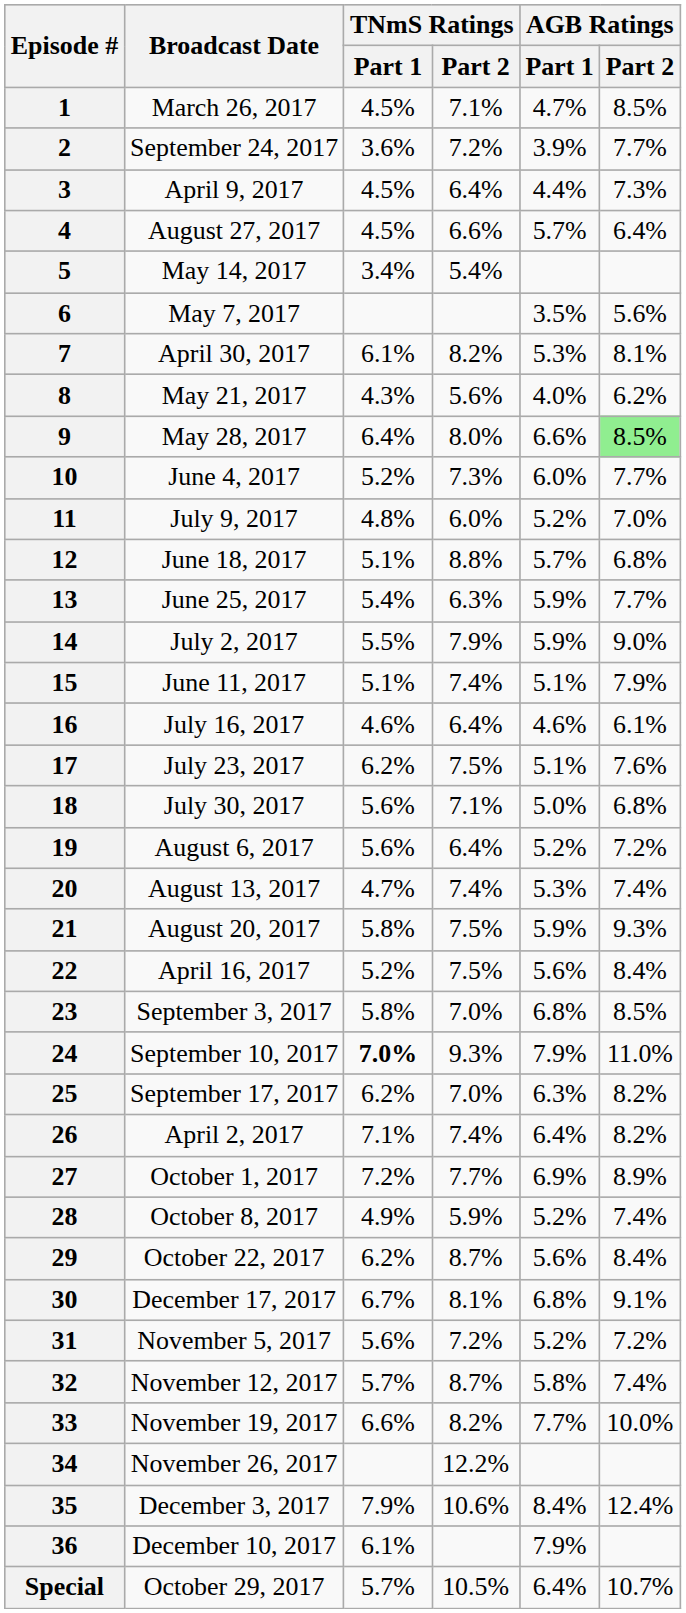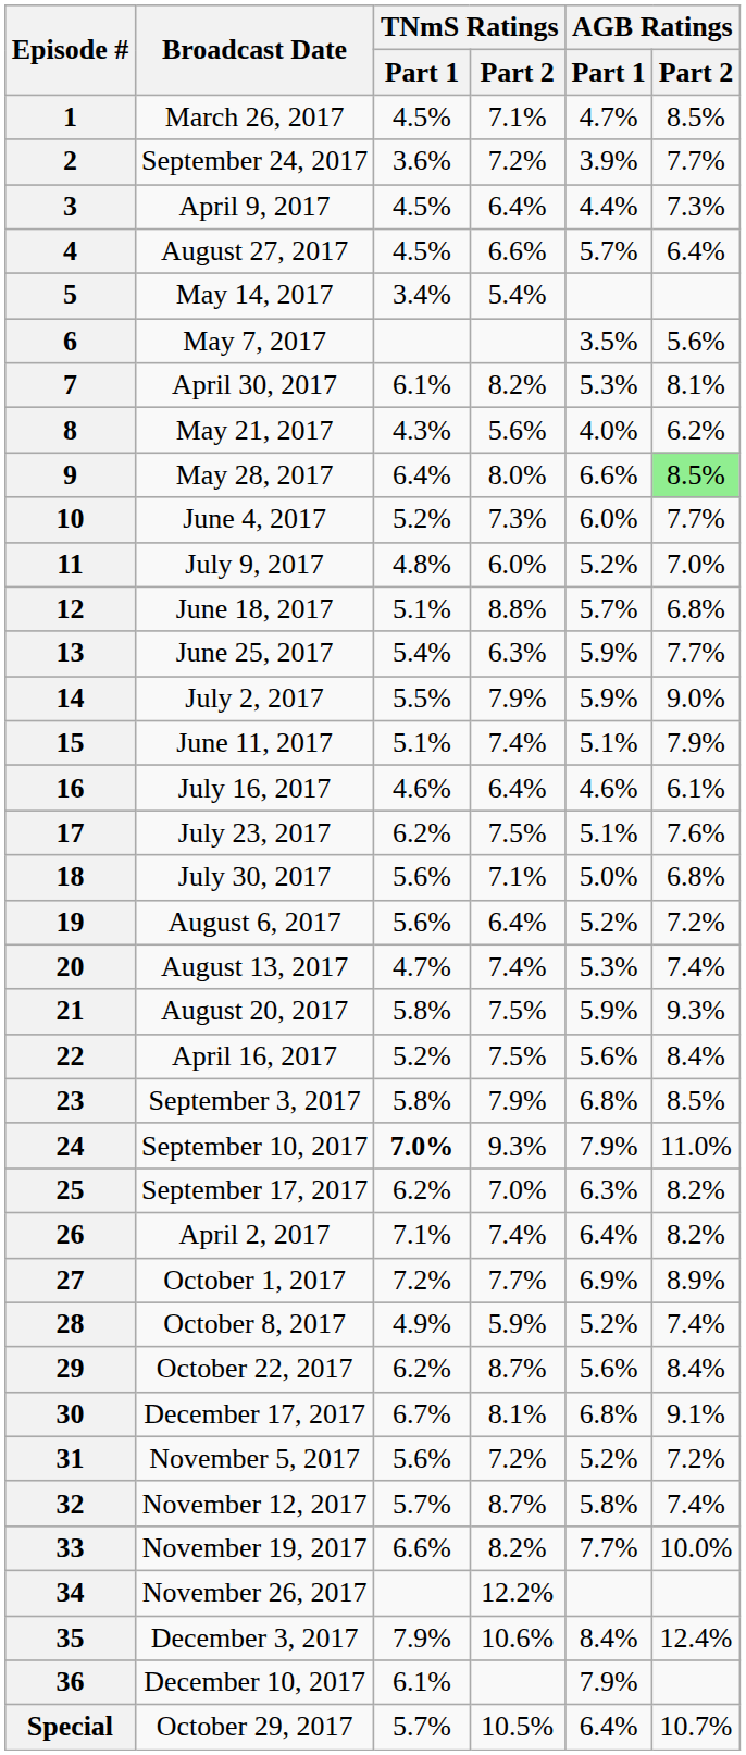23 | TNmS Ratings / Part 2: 7.0% -> 7.9%
